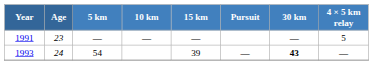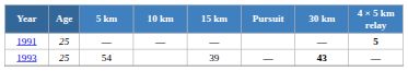1991 | Age: 23 -> 25
1991 | 4 × 5 km relay: normal -> bold
1993 | Age: 24 -> 25
